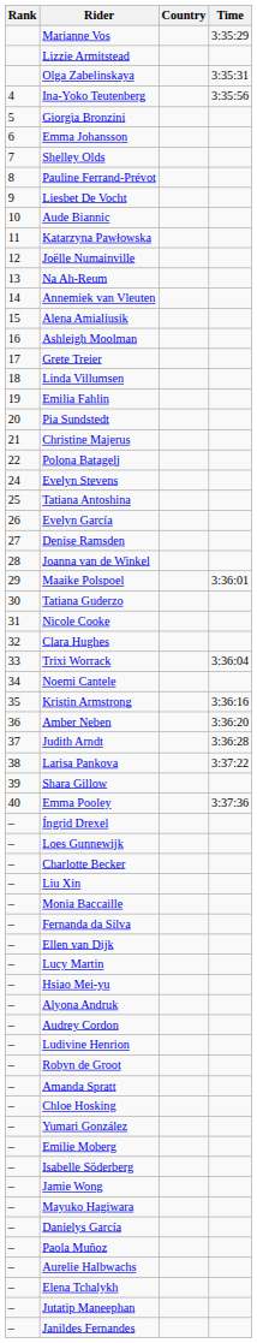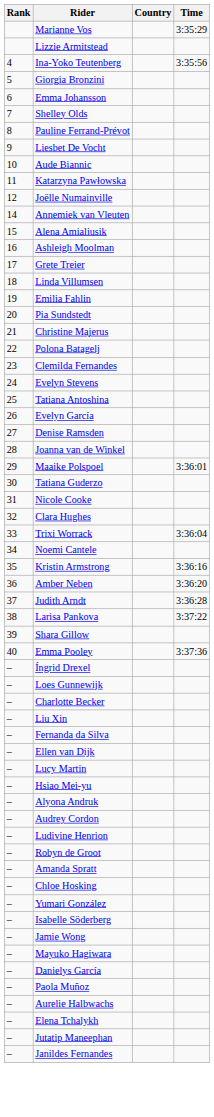- row: Olga Zabelinskaya | 3:35:31
- row: 13 | Na Ah-Reum
+ row: 23 | Clemilda Fernandes
- row: – | Monia Baccaille
- row: – | Emilie Moberg
